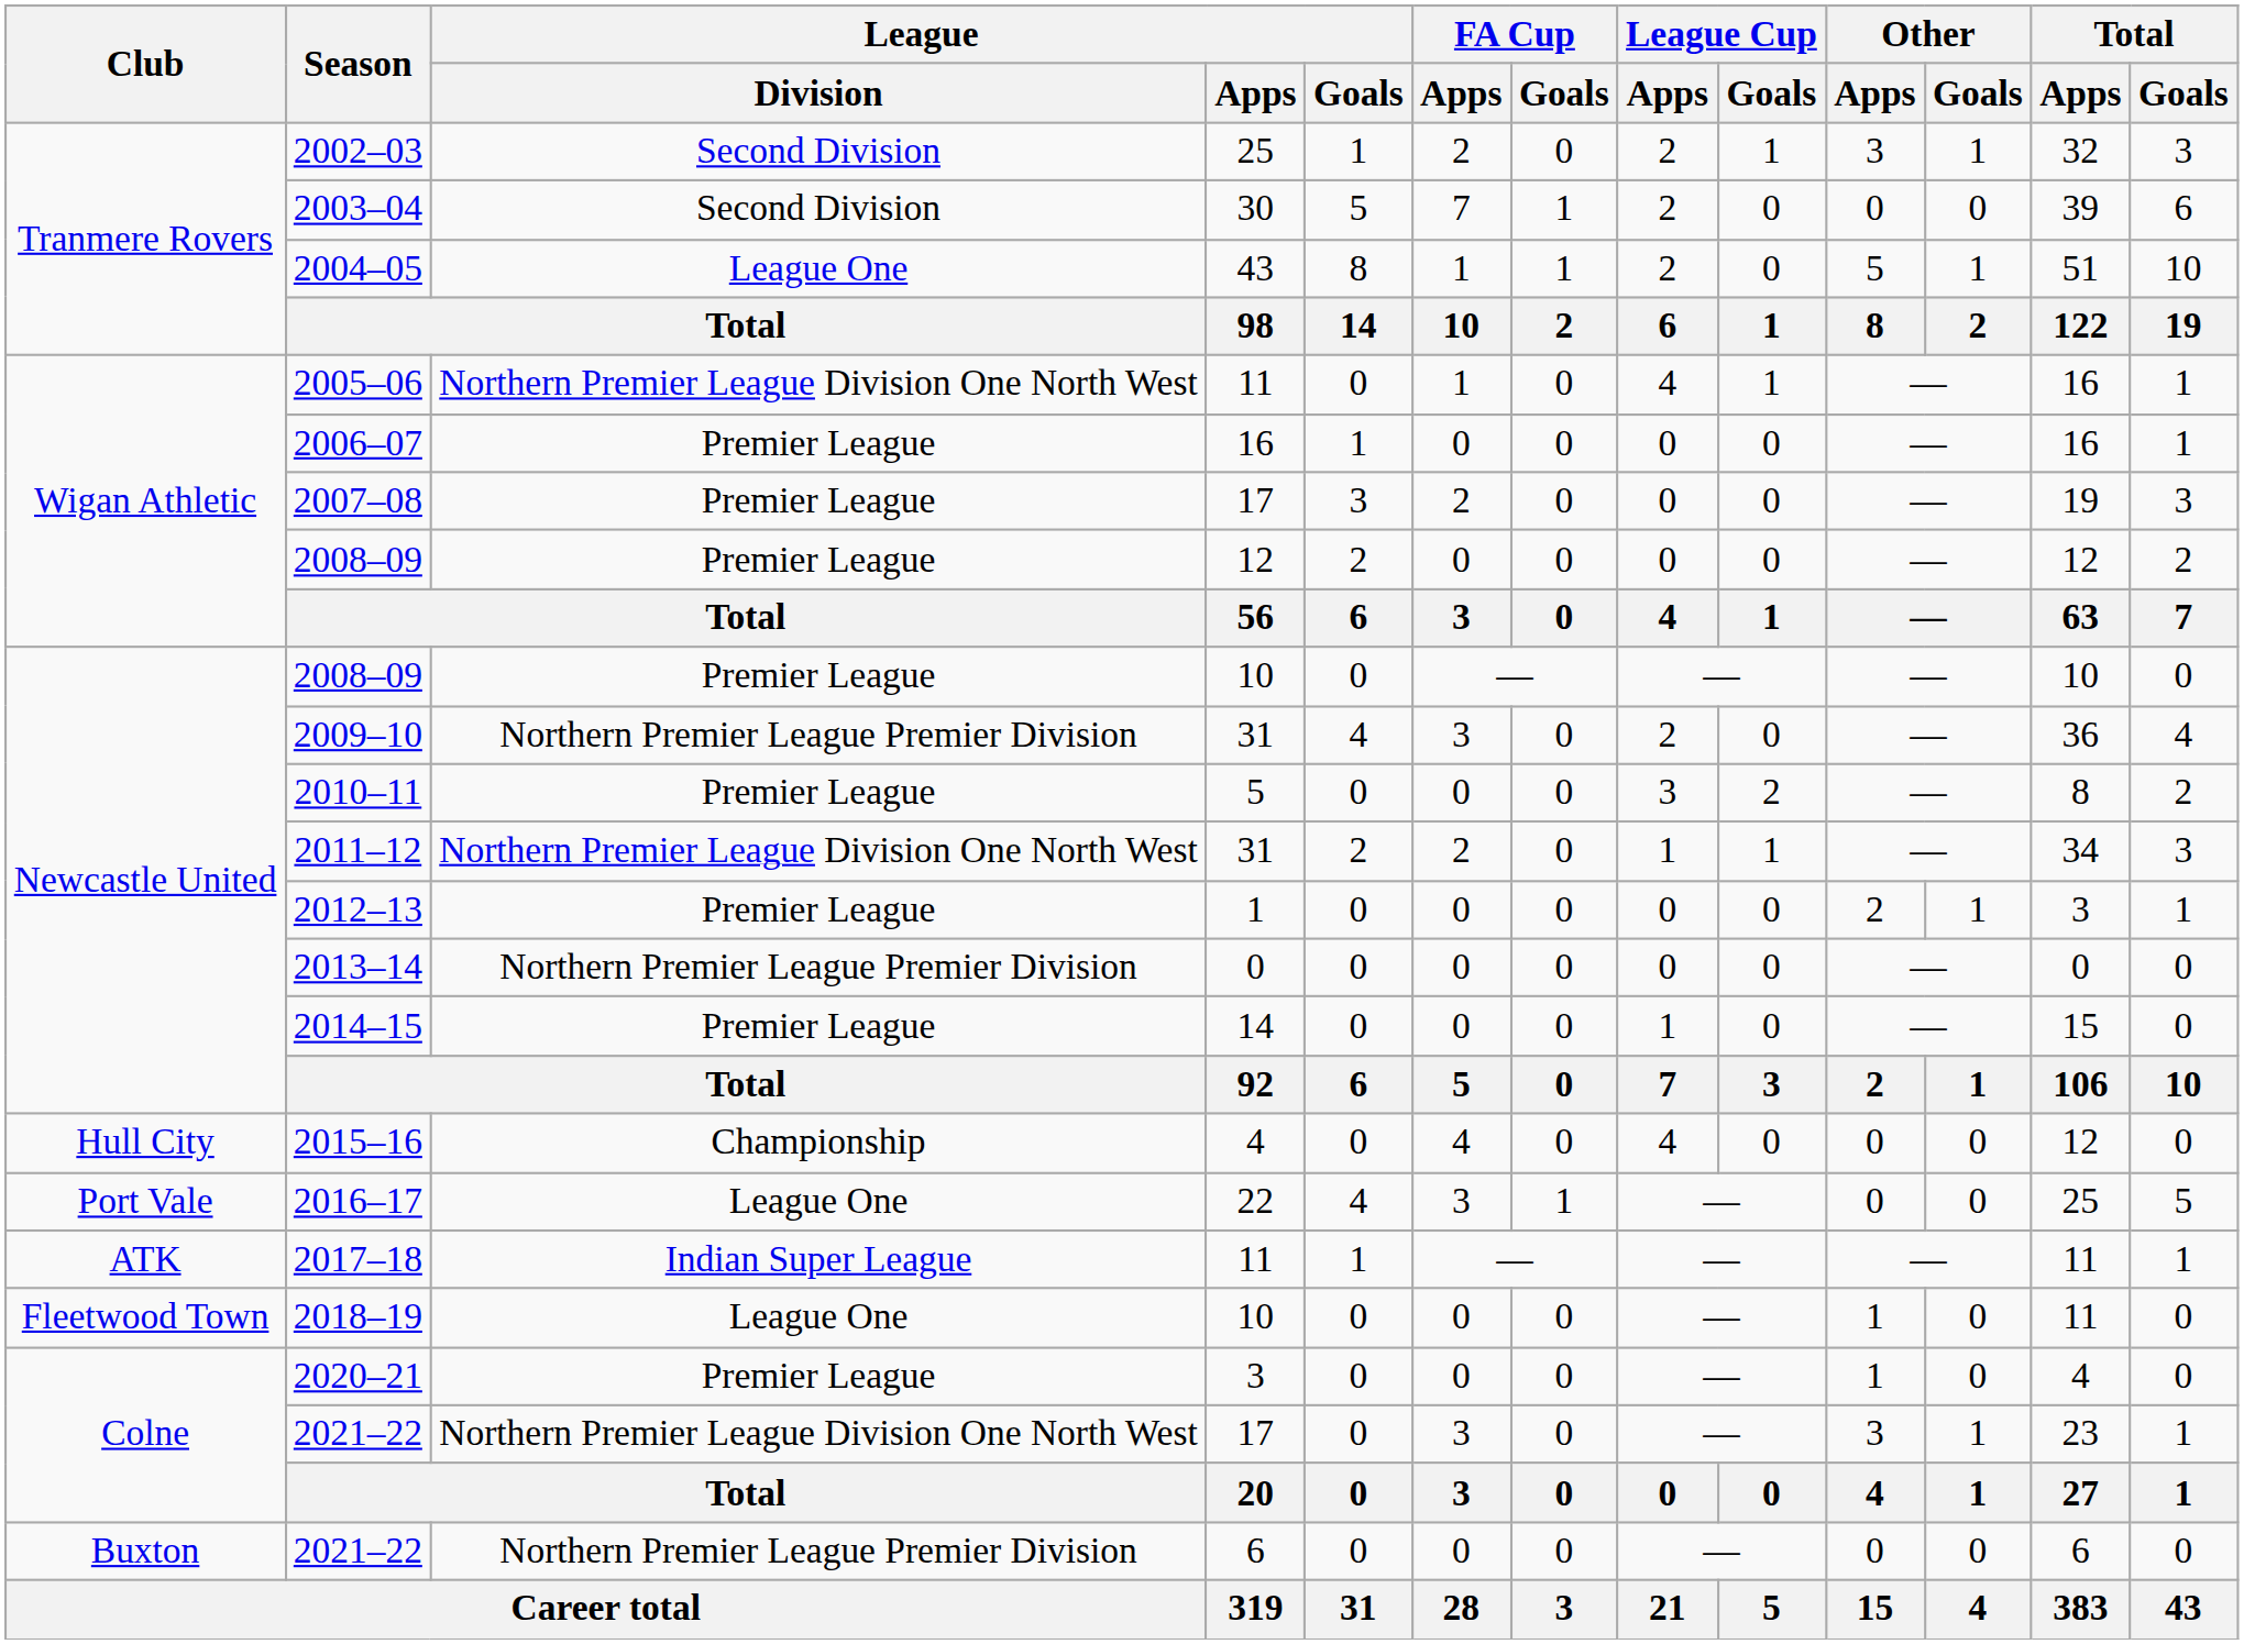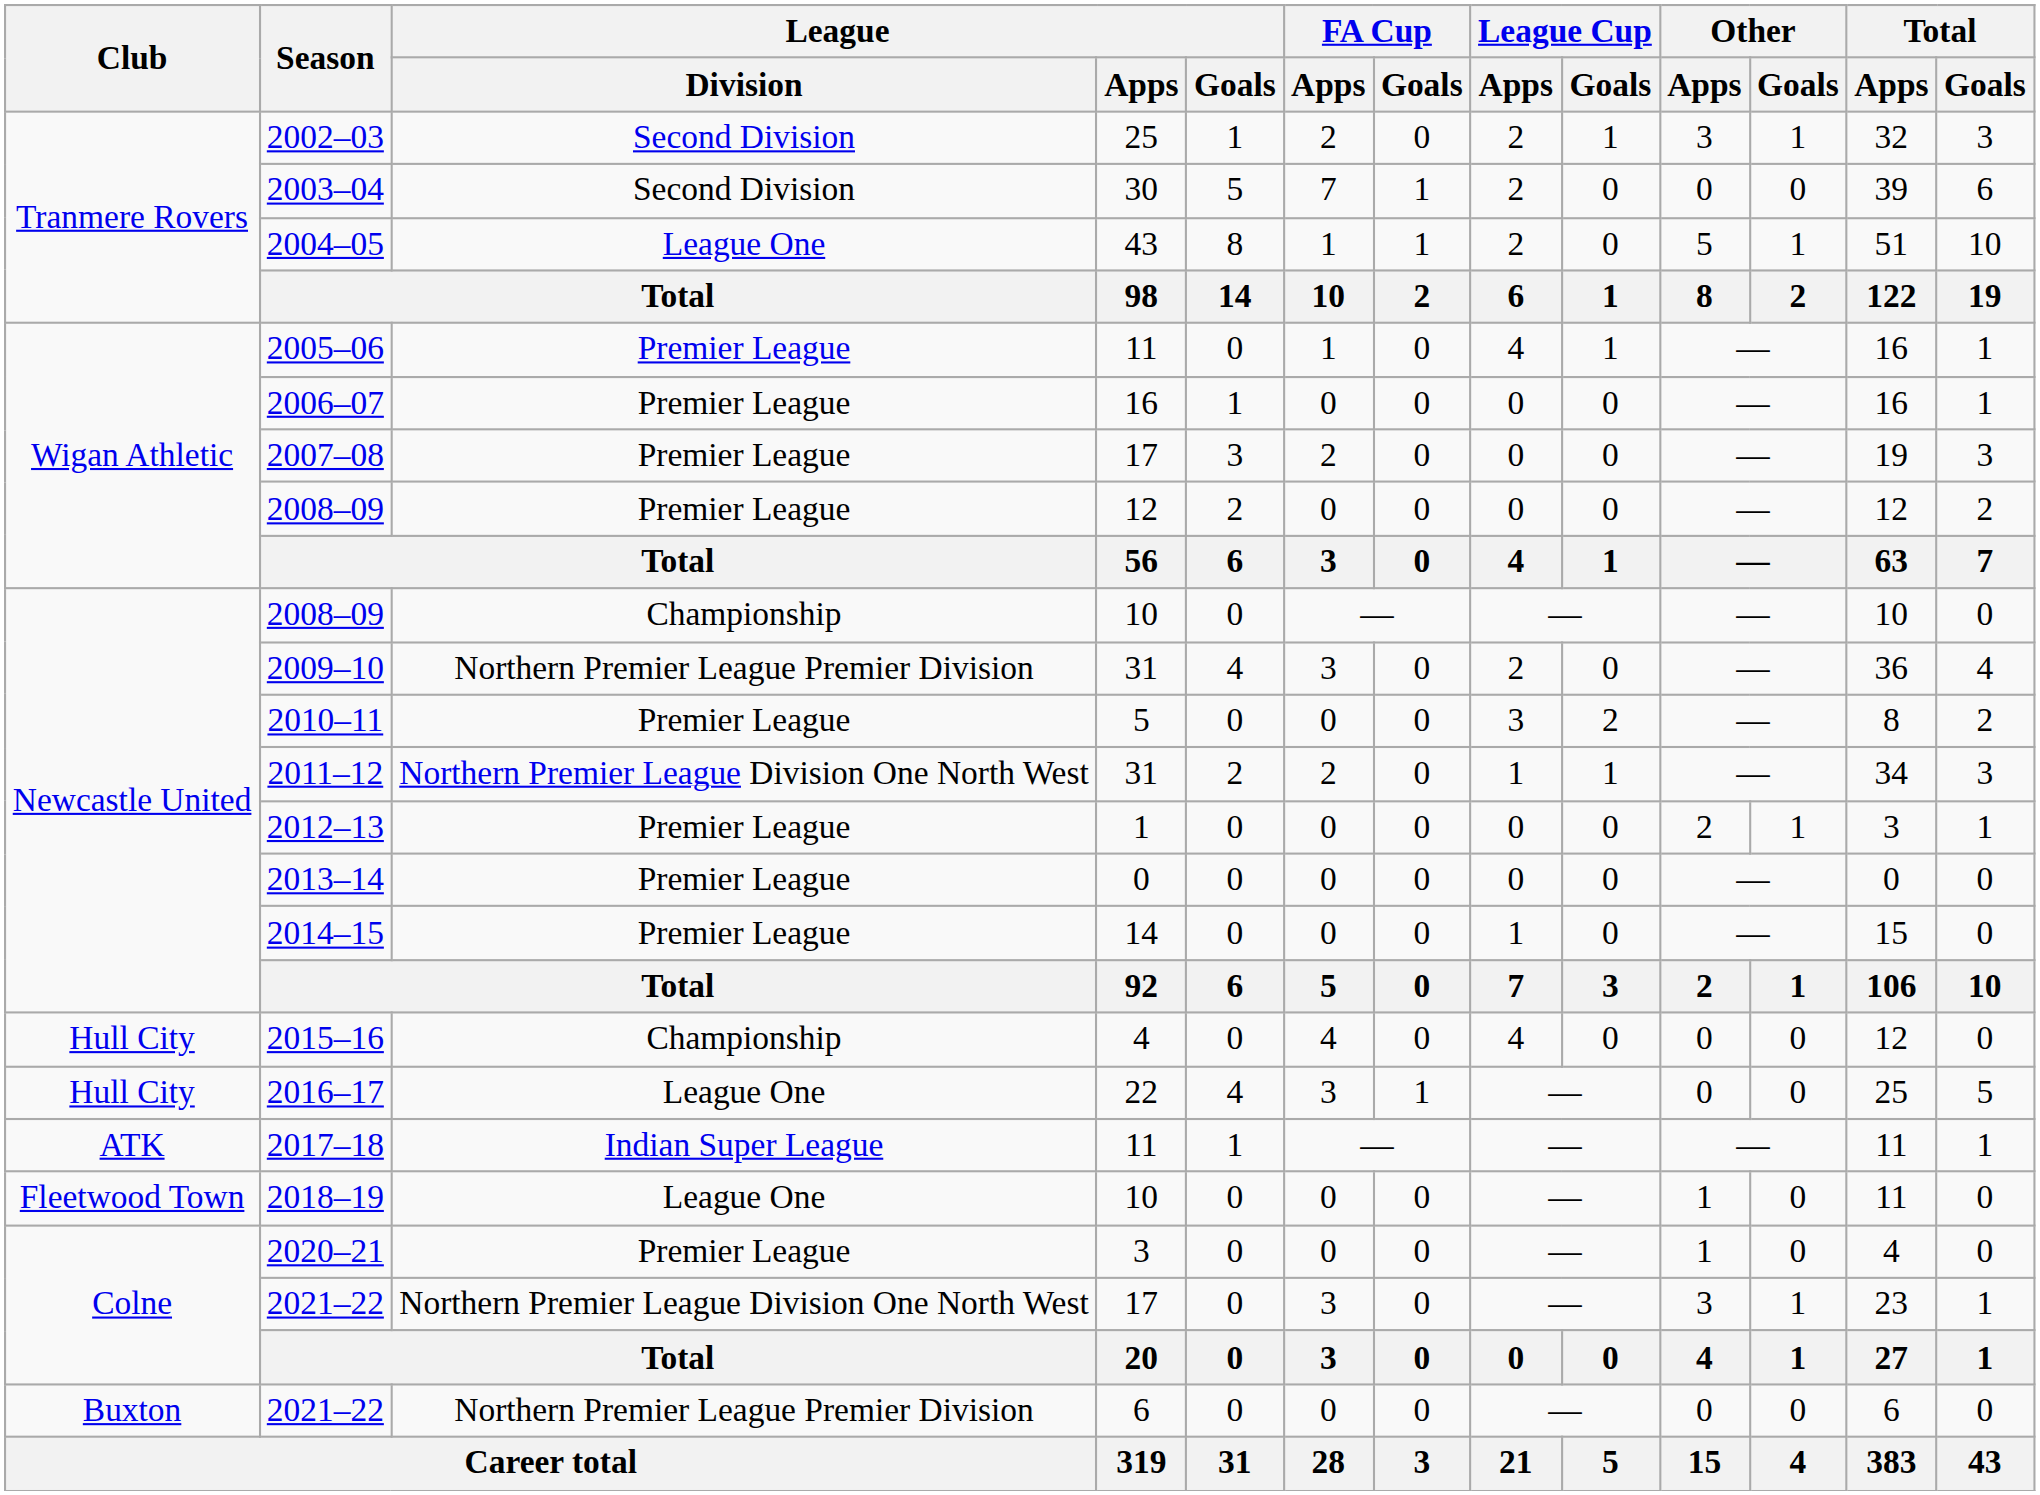2005–06 | League / Division: Northern Premier League Division One North West -> Premier League
2008–09 / 10 | League / Division: Premier League -> Championship
2013–14 | League / Division: Northern Premier League Premier Division -> Premier League
2016–17 | Club: Port Vale -> Hull City
